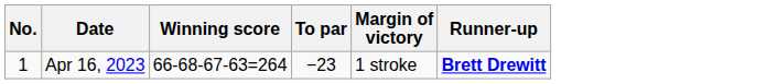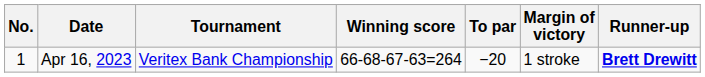+ column: Tournament | Veritex Bank Championship
Apr 16, 2023 | To par: −23 -> −20
